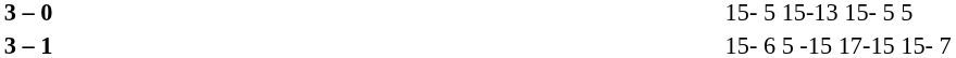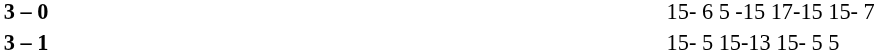3 – 0 | column 4: 15- 5 15-13 15- 5 5 -> 15- 6 5 -15 17-15 15- 7
3 – 1 | column 4: 15- 6 5 -15 17-15 15- 7 -> 15- 5 15-13 15- 5 5
